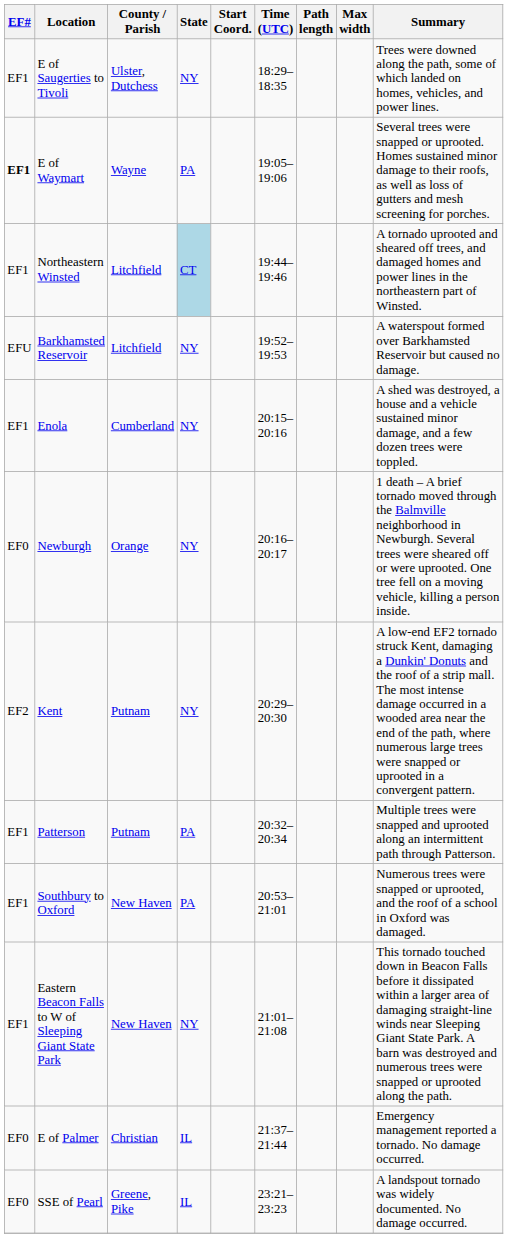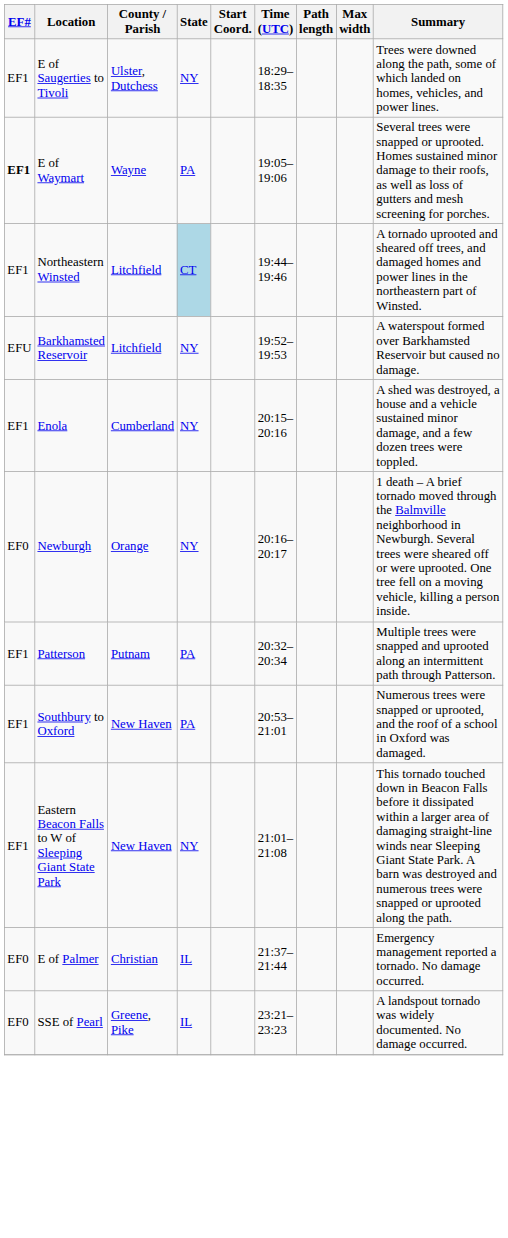- row: EF2 | Kent | Putnam | NY | 20:29–20:30 | A low-end EF2 tornado struck Kent, damaging a Dunkin' Donuts and the roof of a strip mall. The most intense damage occurred in a wooded area near the end of the path, where numerous large trees were snapped or uprooted in a convergent pattern.
